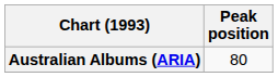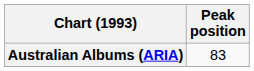Australian Albums (ARIA) | Peak position: 80 -> 83
